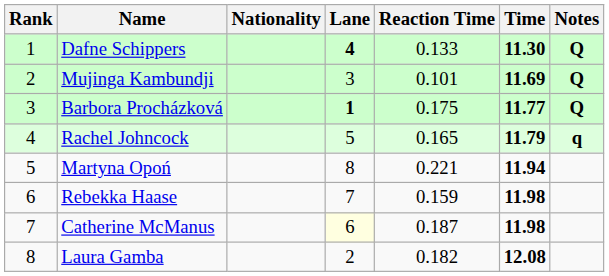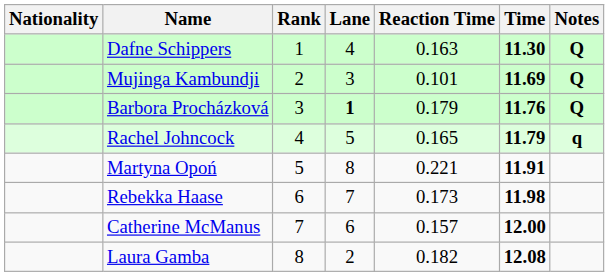columns swapped: Rank <-> Nationality
Dafne Schippers | Lane: bold -> normal
Dafne Schippers | Reaction Time: 0.133 -> 0.163
Barbora Procházková | Reaction Time: 0.175 -> 0.179
Barbora Procházková | Time: 11.77 -> 11.76
Martyna Opoń | Time: 11.94 -> 11.91
Rebekka Haase | Reaction Time: 0.159 -> 0.173
Catherine McManus | Lane: lightyellow background -> no background
Catherine McManus | Reaction Time: 0.187 -> 0.157
Catherine McManus | Time: 11.98 -> 12.00
